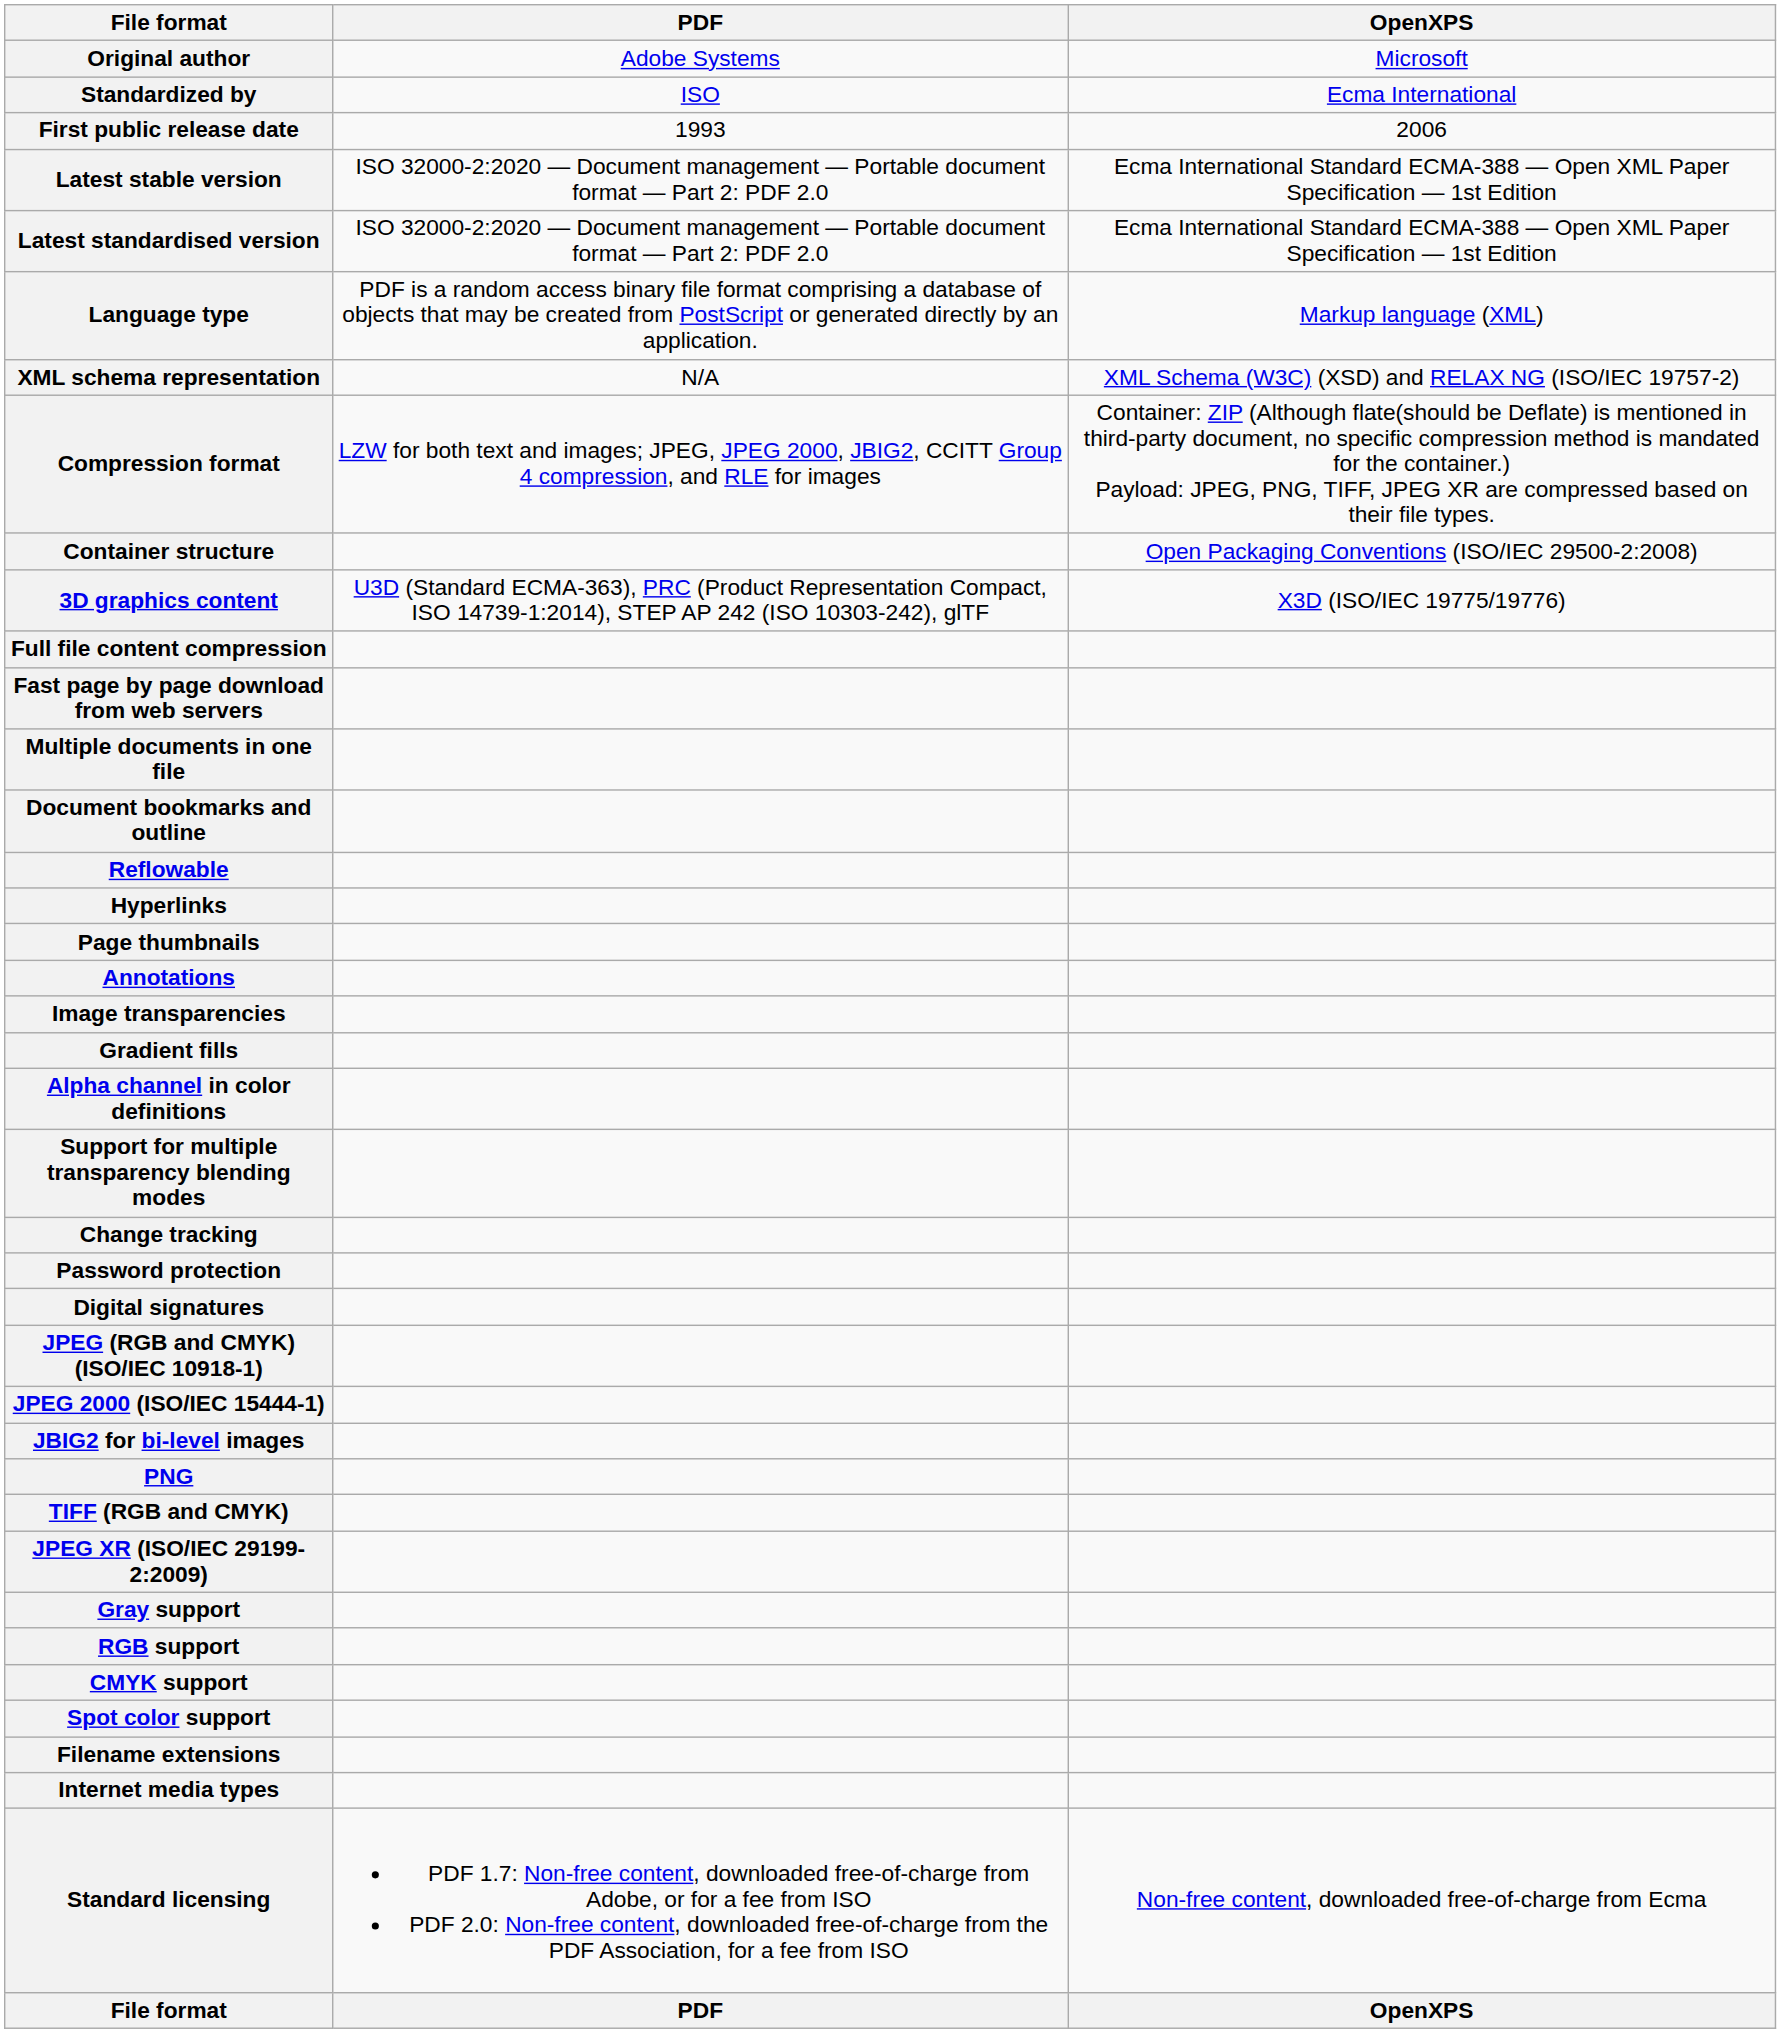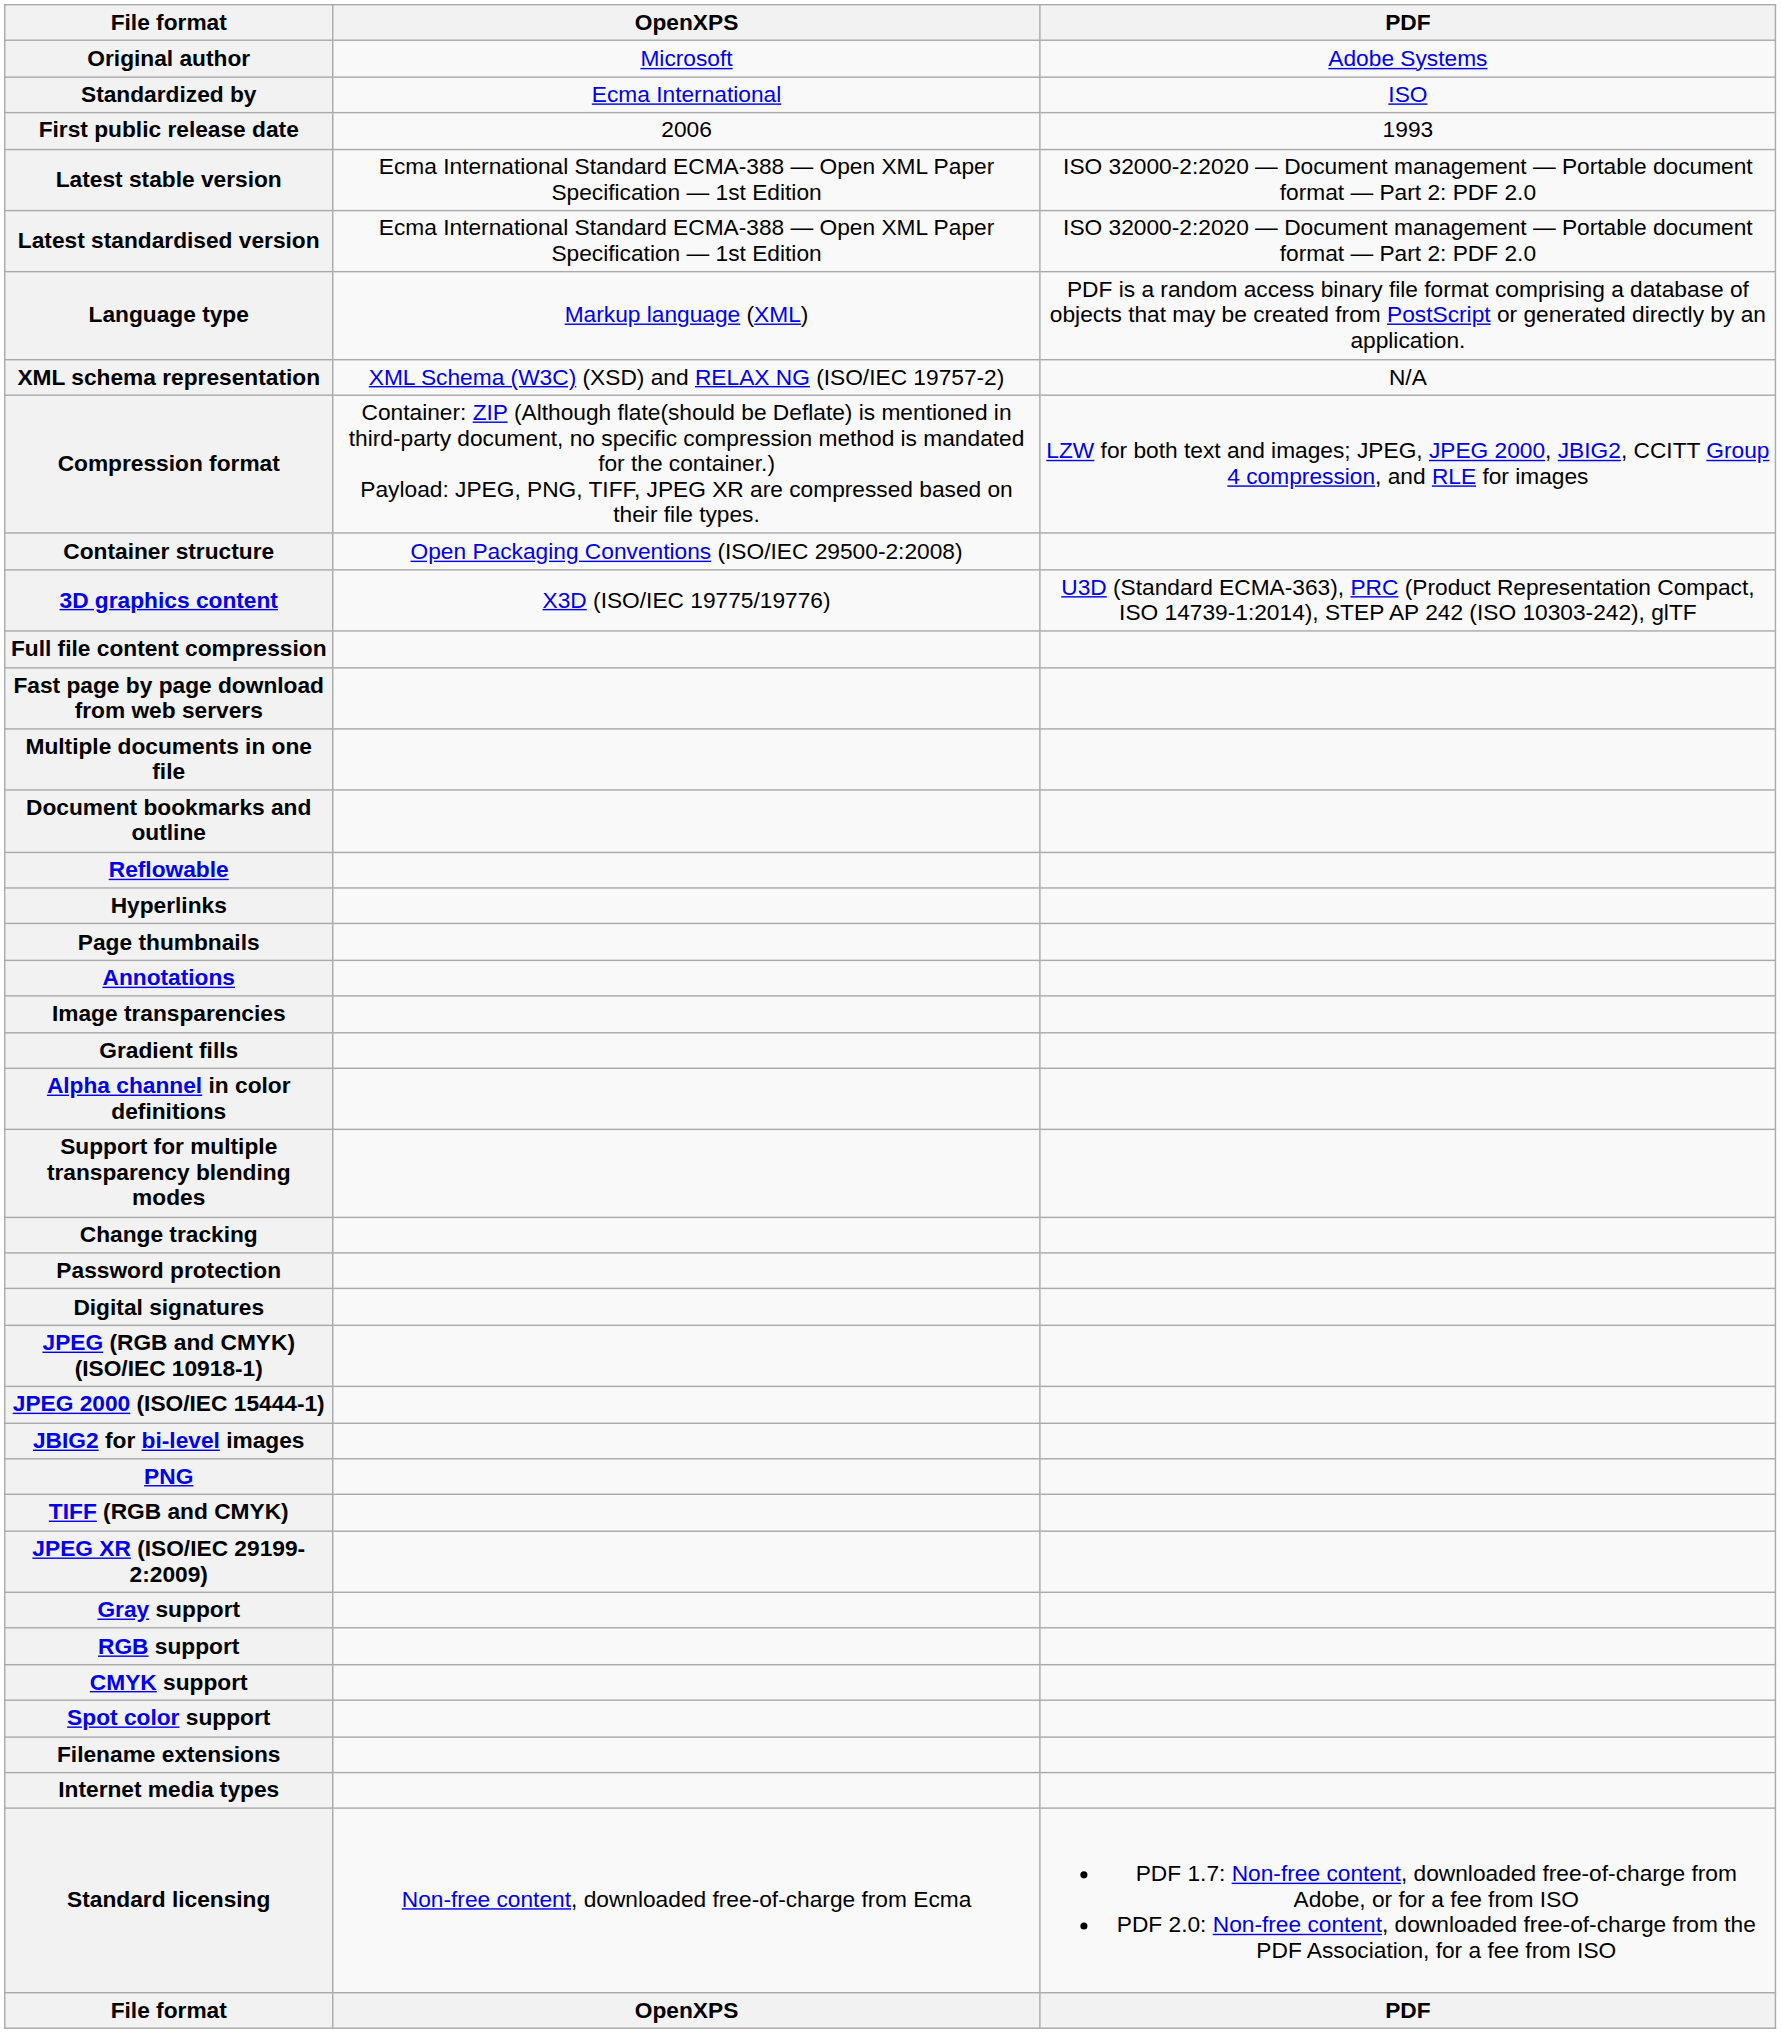columns swapped: OpenXPS <-> PDF
